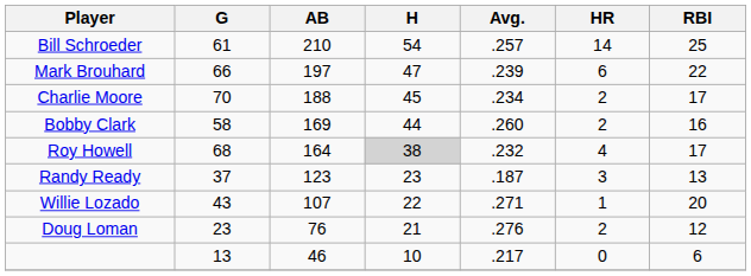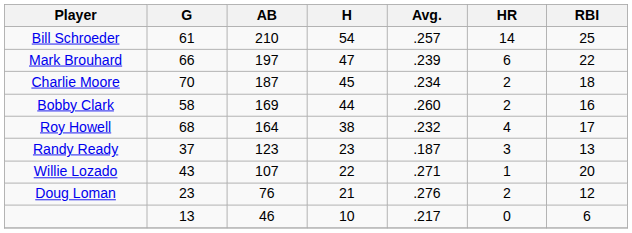Charlie Moore | AB: 188 -> 187
Charlie Moore | RBI: 17 -> 18
Roy Howell | H: lightgrey background -> no background
